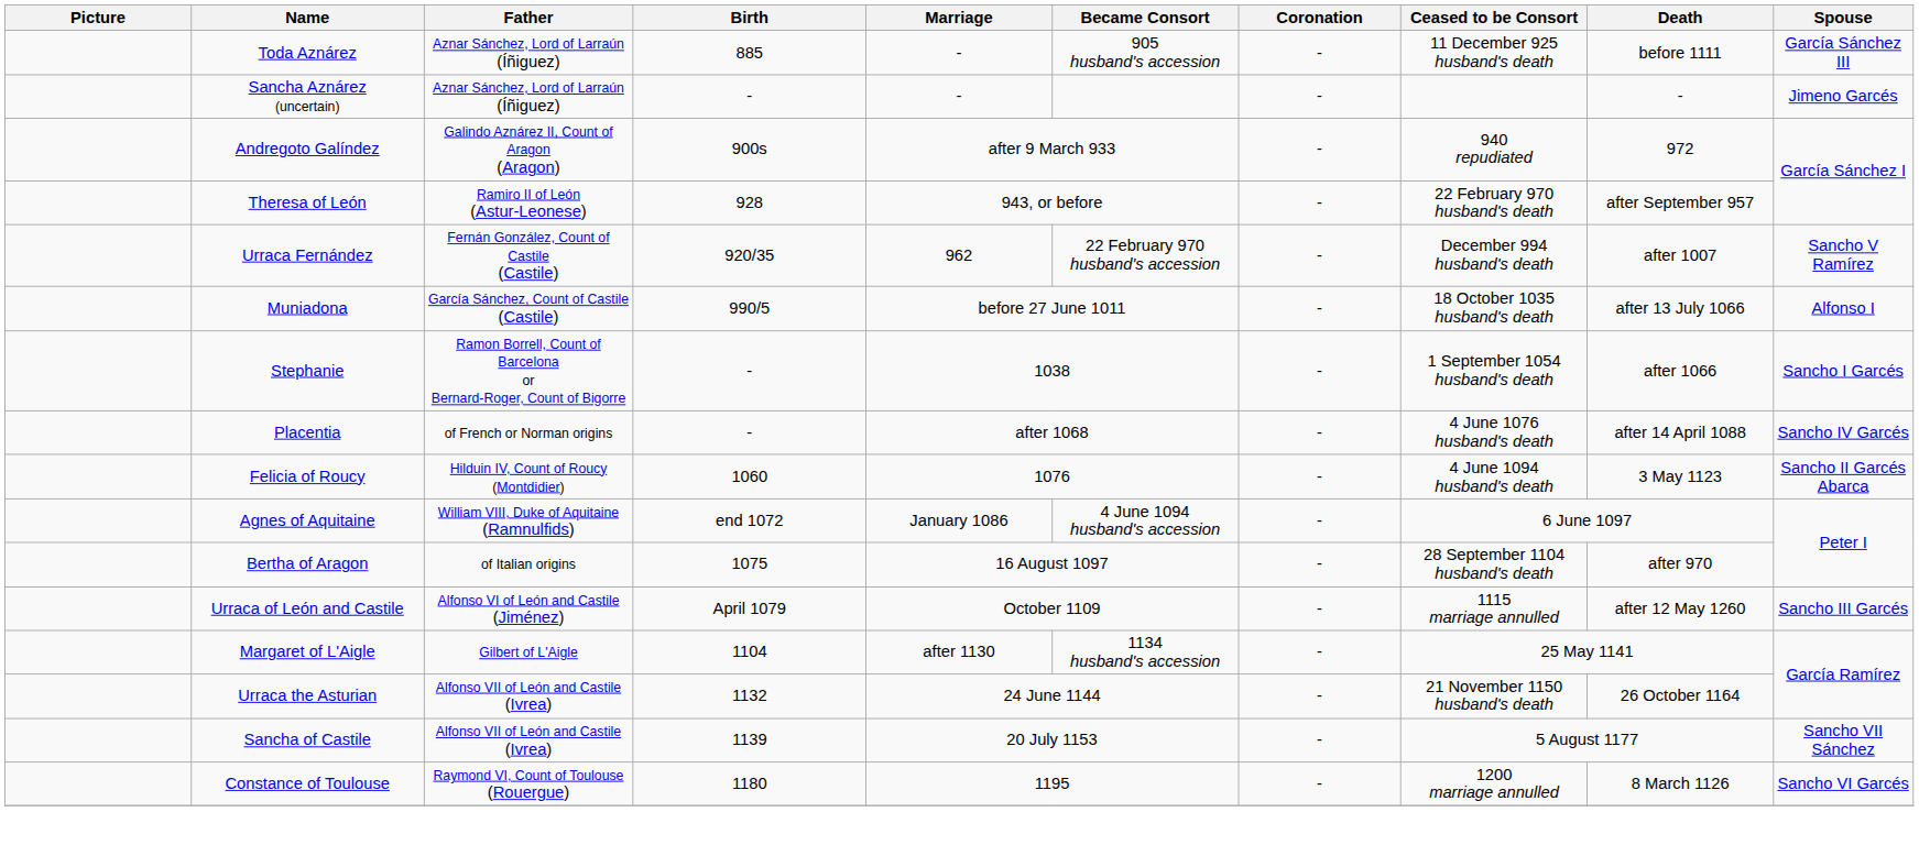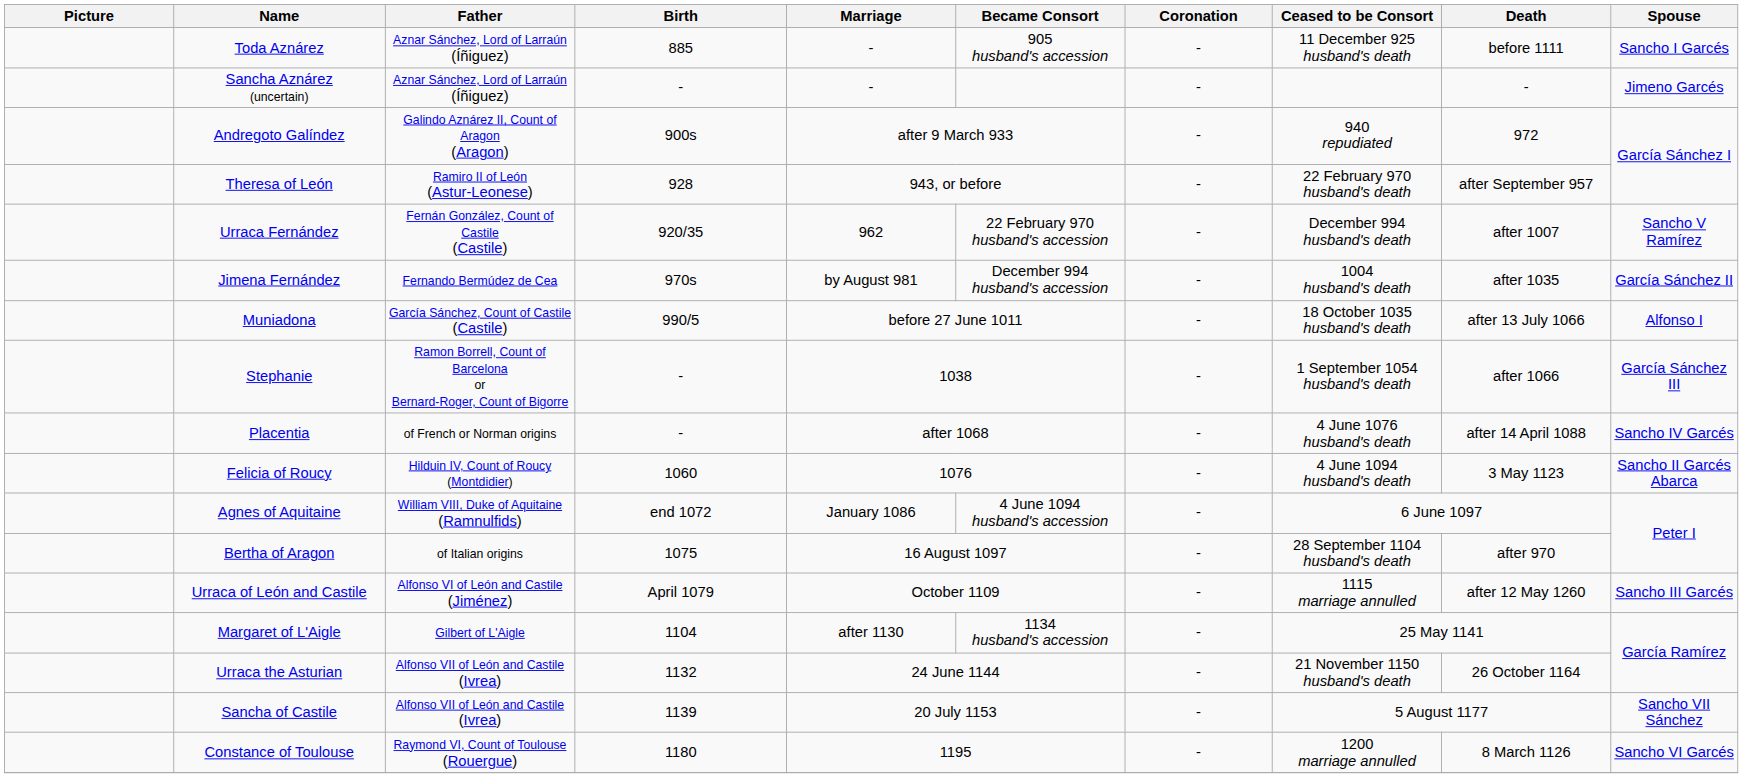Toda Aznárez | Spouse: García Sánchez III -> Sancho I Garcés
+ row: Jimena Fernández | Fernando Bermúdez de Cea | 970s | by August 981 | December 994 husband's accession | - | 1004 husband's death | after 1035 | García Sánchez II
Stephanie | Spouse: Sancho I Garcés -> García Sánchez III
